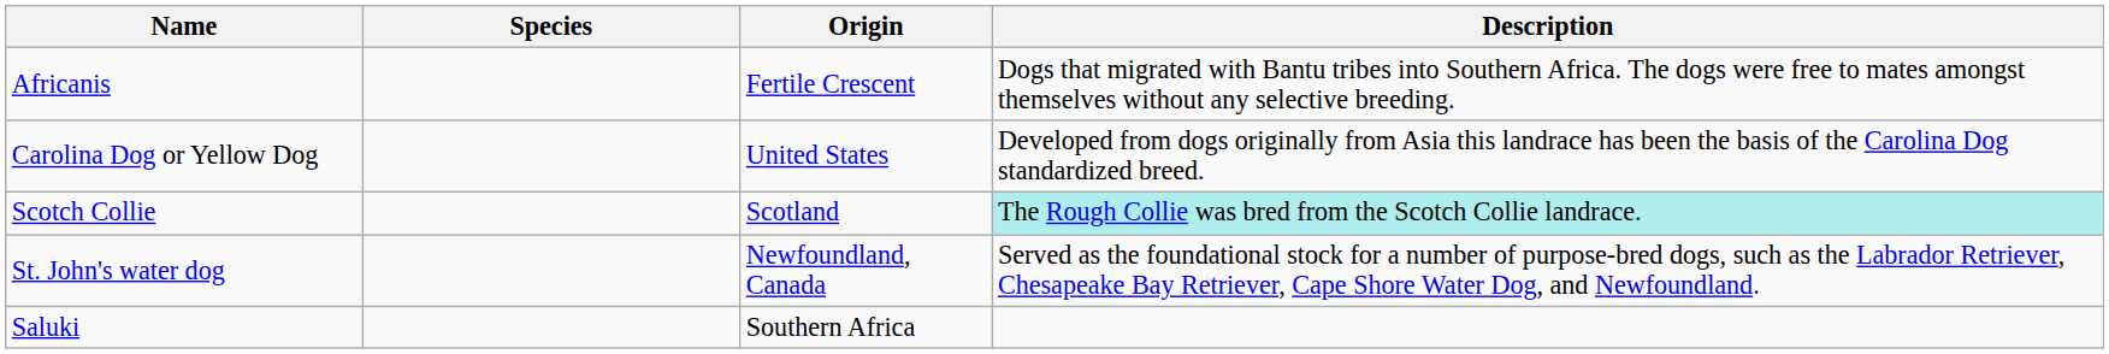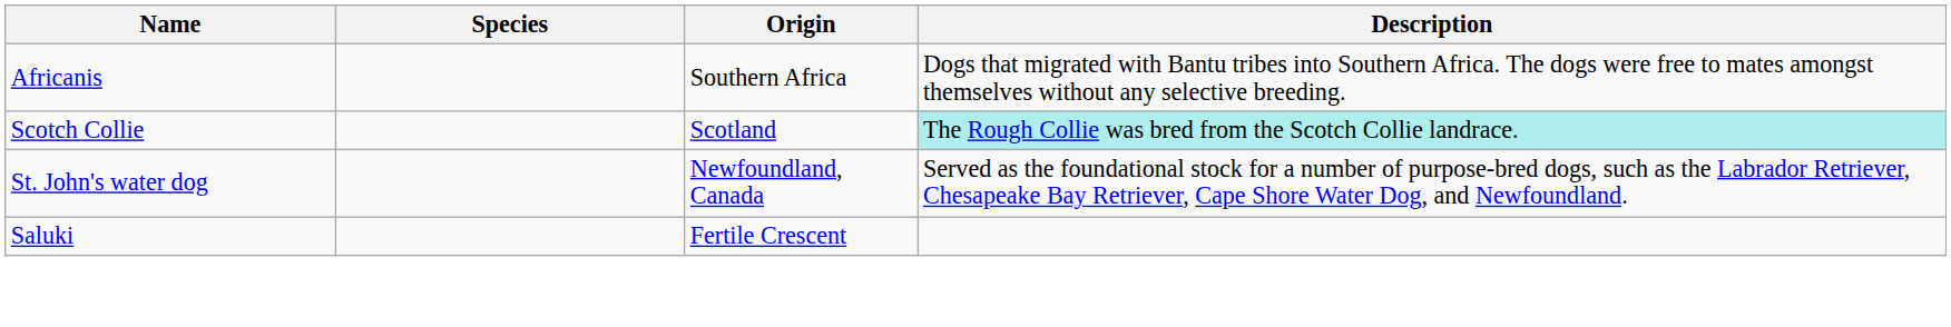Africanis | Origin: Fertile Crescent -> Southern Africa
- row: Carolina Dog or Yellow Dog | United States | Developed from dogs originally from Asia this landrace has been the basis of the Carolina Dog standardized breed.
Saluki | Origin: Southern Africa -> Fertile Crescent
